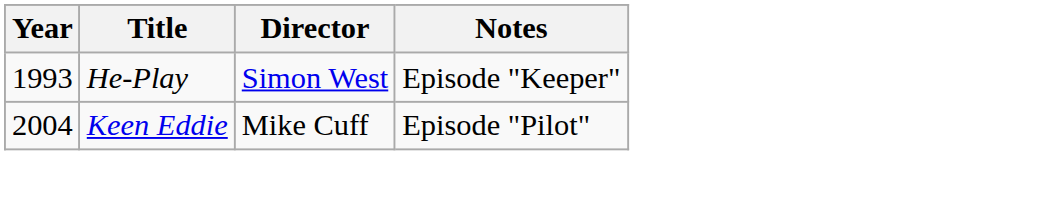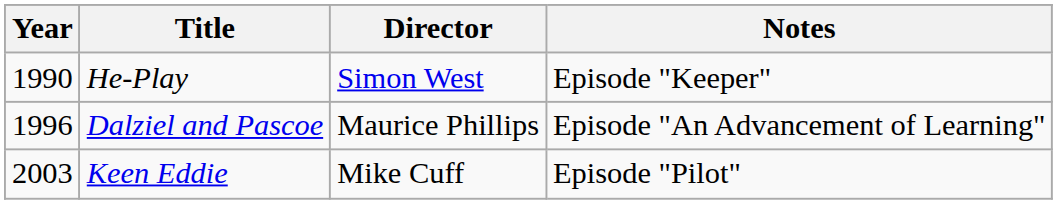He-Play | Year: 1993 -> 1990
+ row: 1996 | Dalziel and Pascoe | Maurice Phillips | Episode "An Advancement of Learning"
Keen Eddie | Year: 2004 -> 2003
